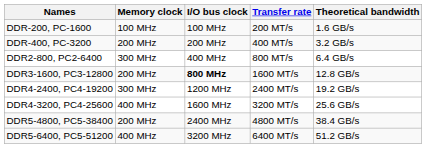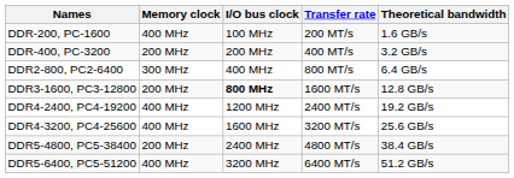DDR-200, PC-1600 | Memory clock: 100 MHz -> 400 MHz
DDR4-2400, PC4-19200 | Memory clock: 300 MHz -> 400 MHz
